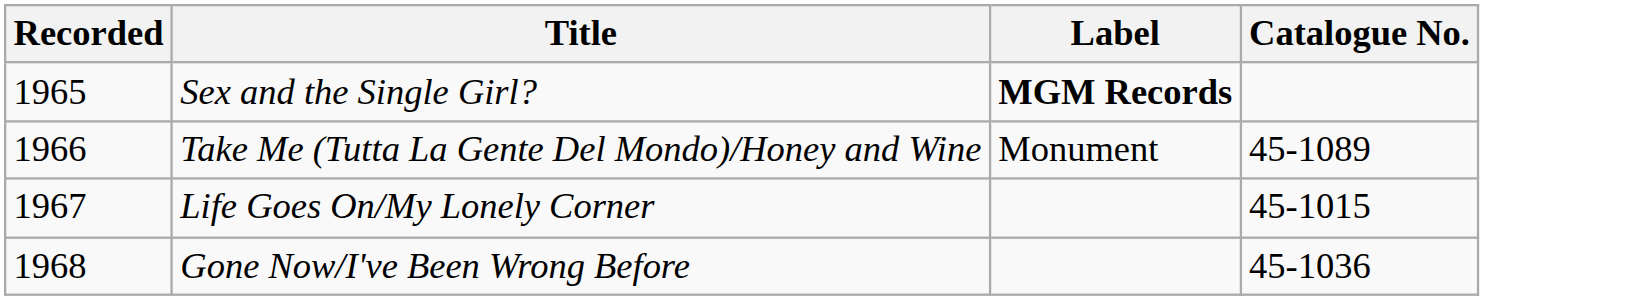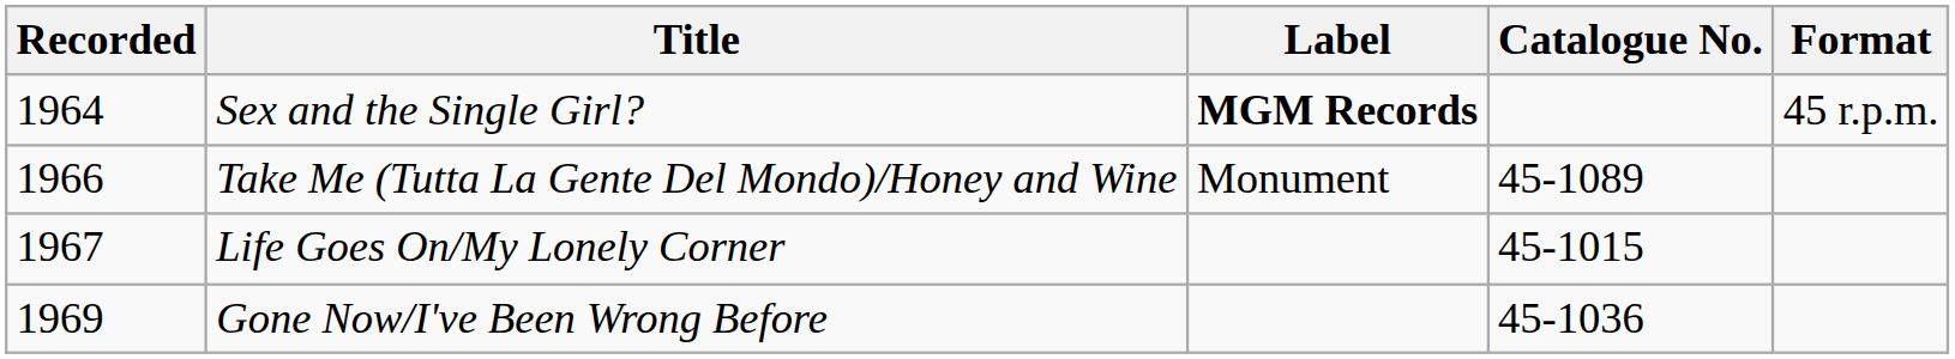+ column: Format | 45 r.p.m.
Sex and the Single Girl? | Recorded: 1965 -> 1964
Gone Now/I've Been Wrong Before | Recorded: 1968 -> 1969
